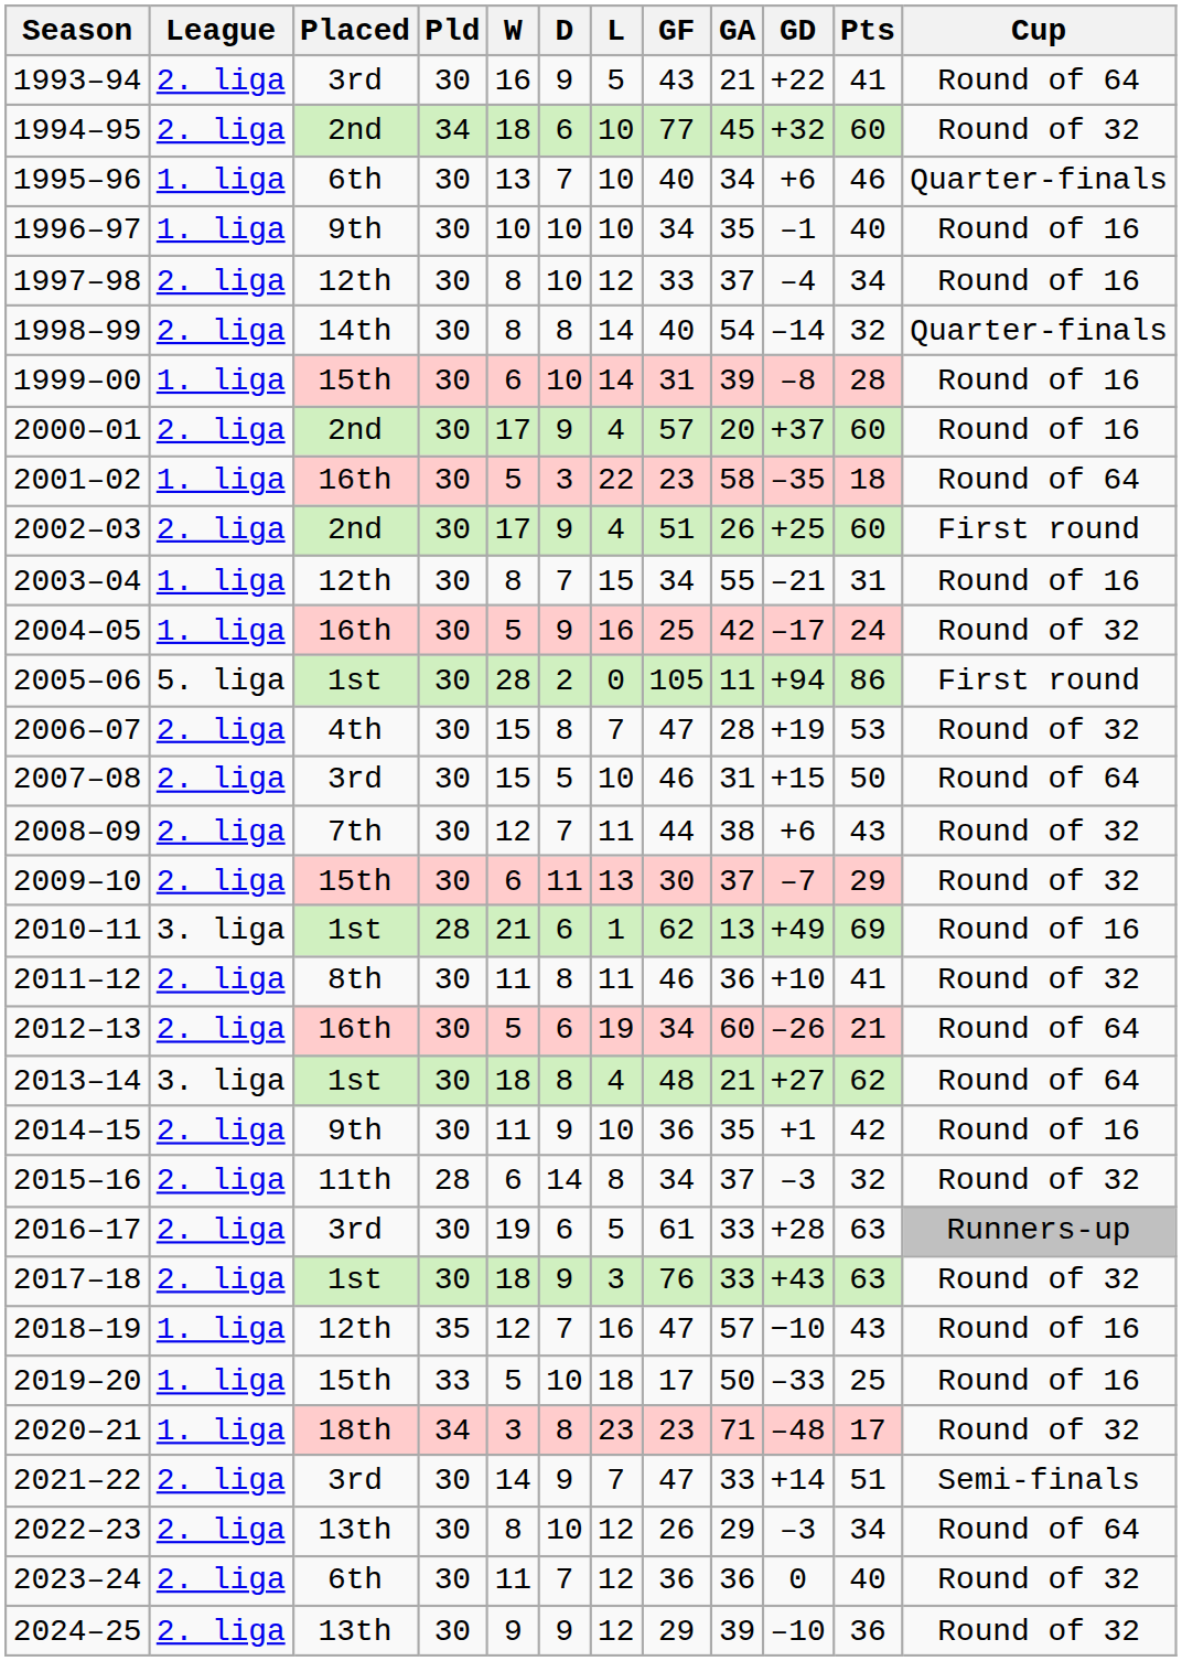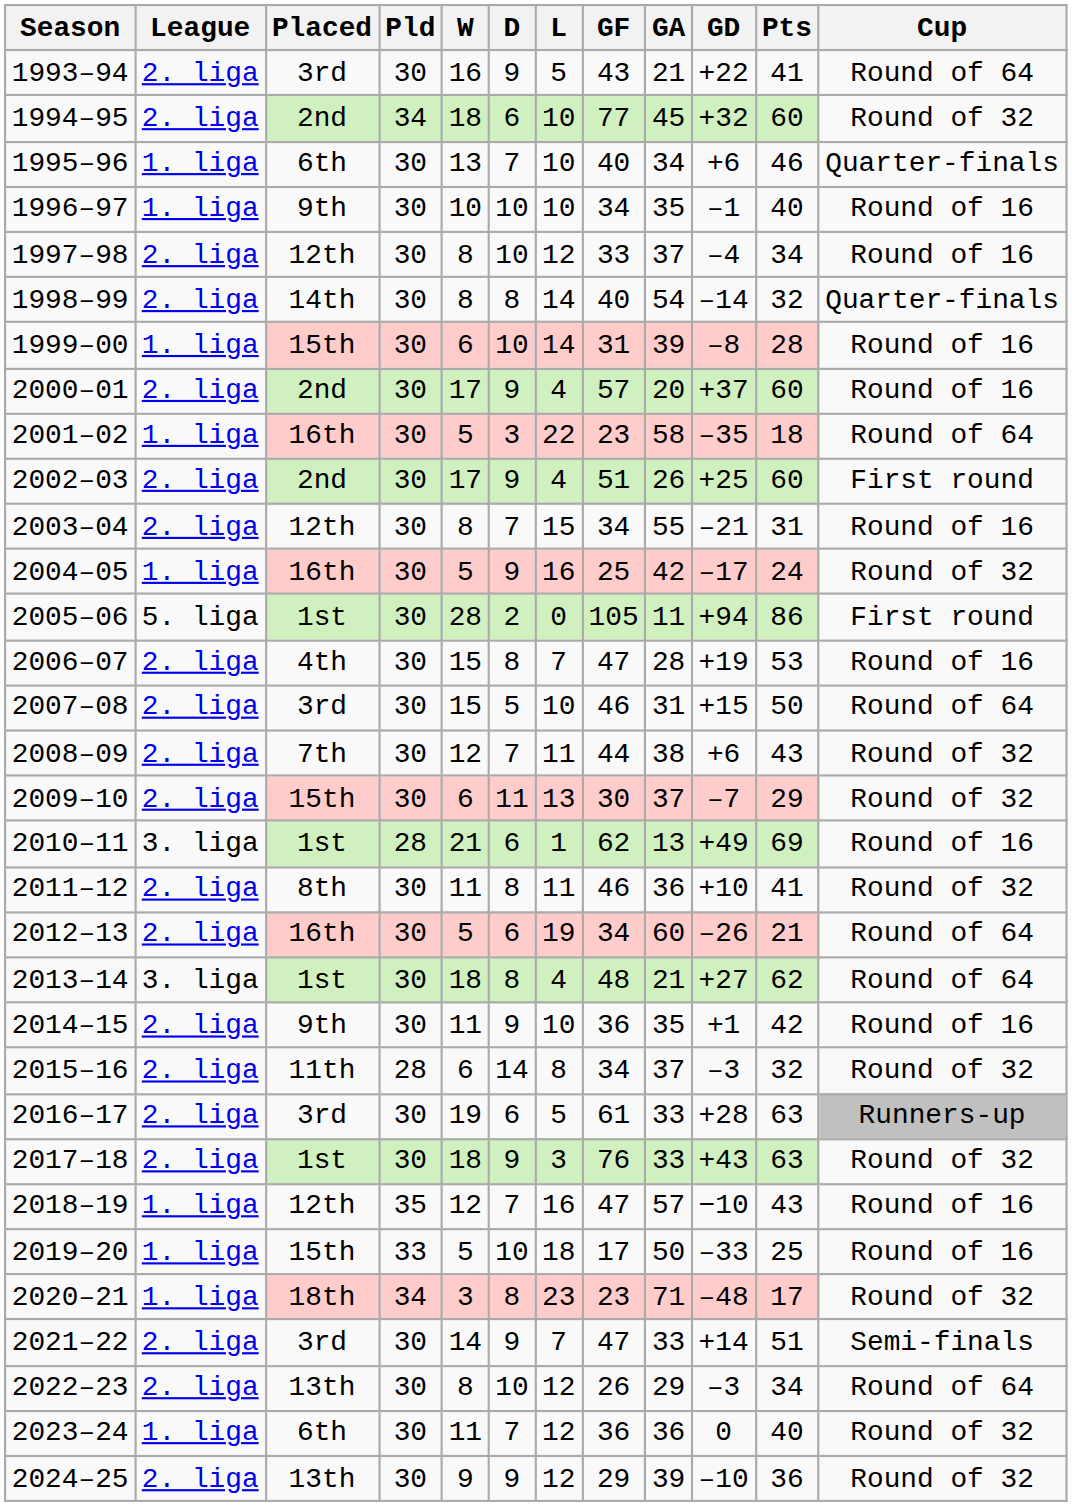2003–04 | League: 1. liga -> 2. liga
2006–07 | Cup: Round of 32 -> Round of 16
2023–24 | League: 2. liga -> 1. liga
